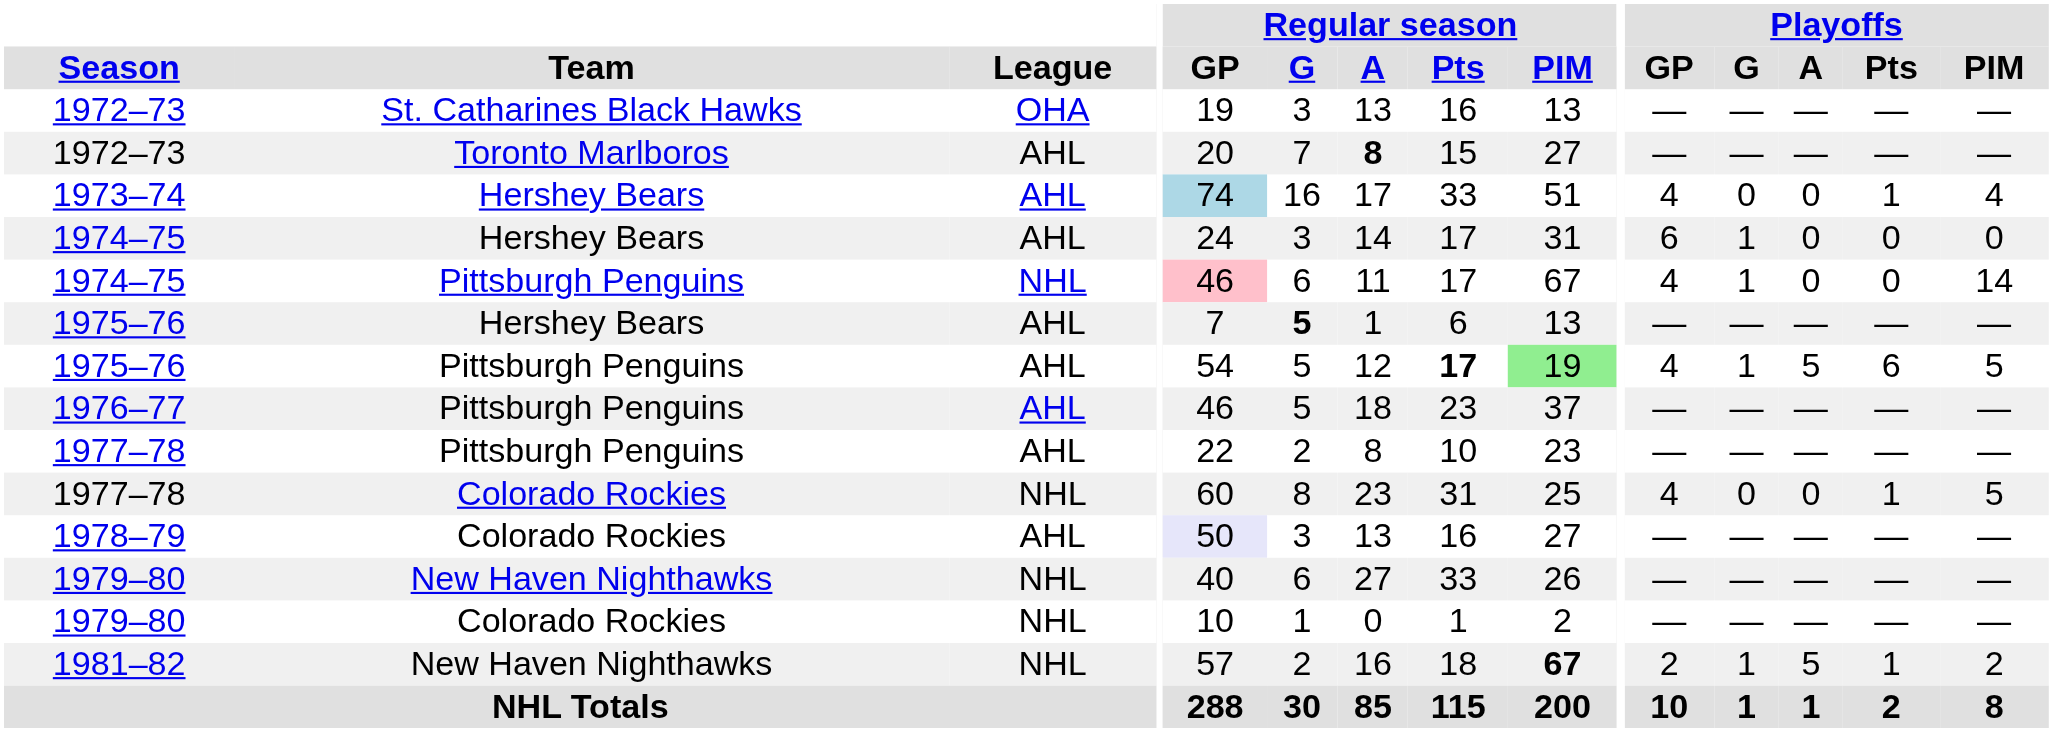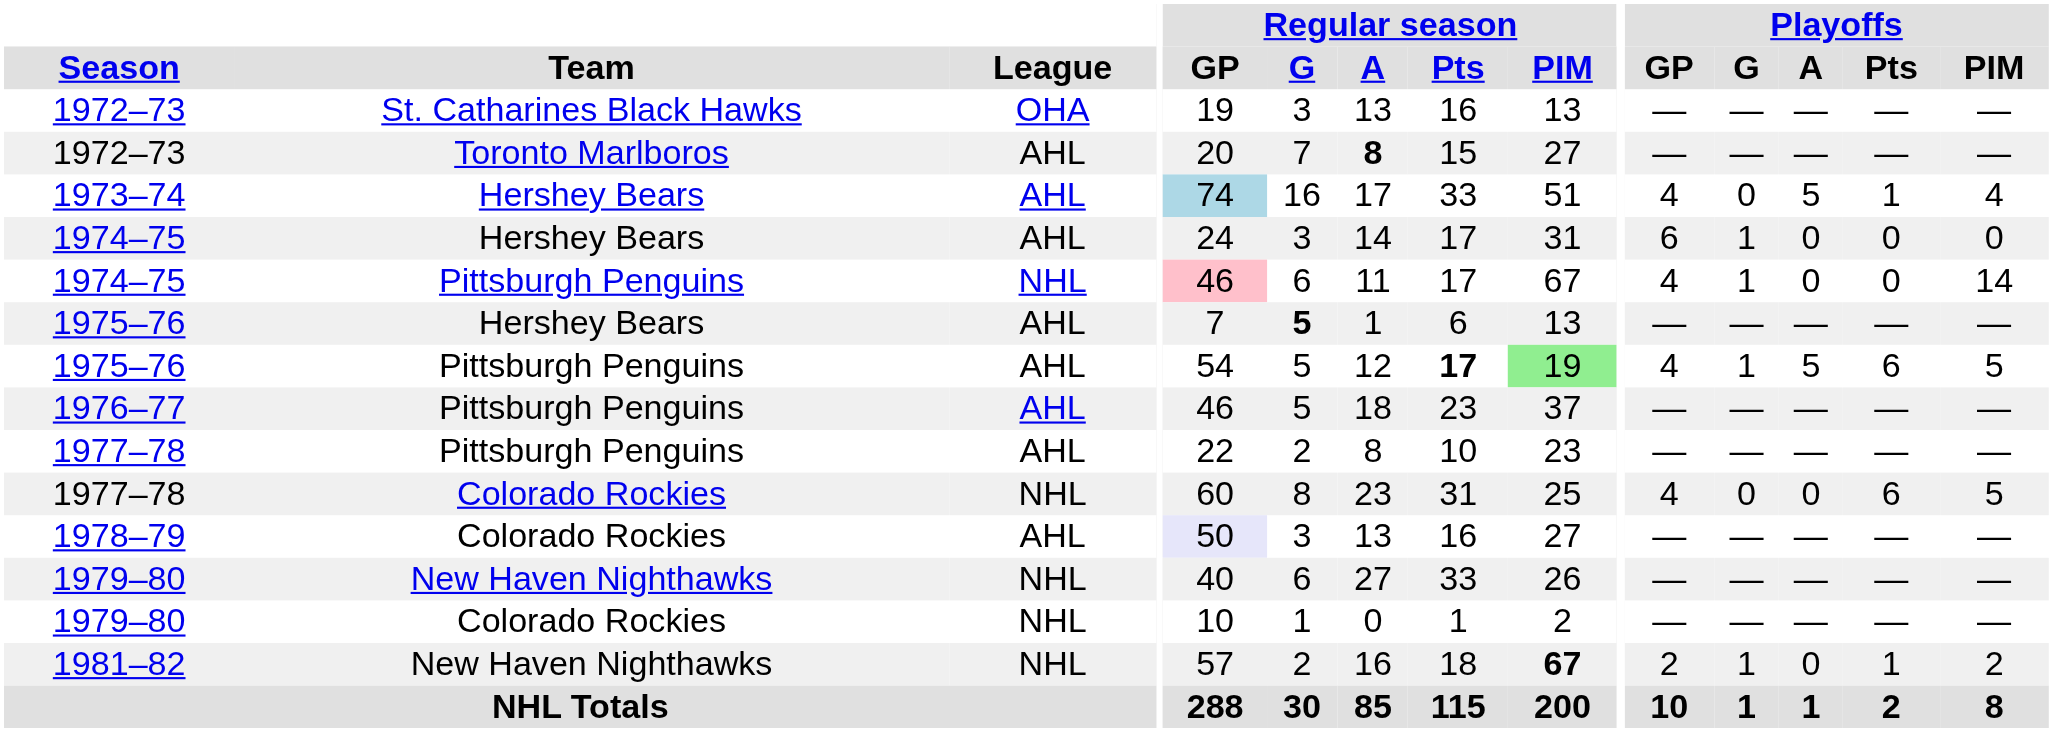1973–74 | Playoffs / A: 0 -> 5
1977–78 / Colorado Rockies | Playoffs / Pts: 1 -> 6
1981–82 | Playoffs / A: 5 -> 0
